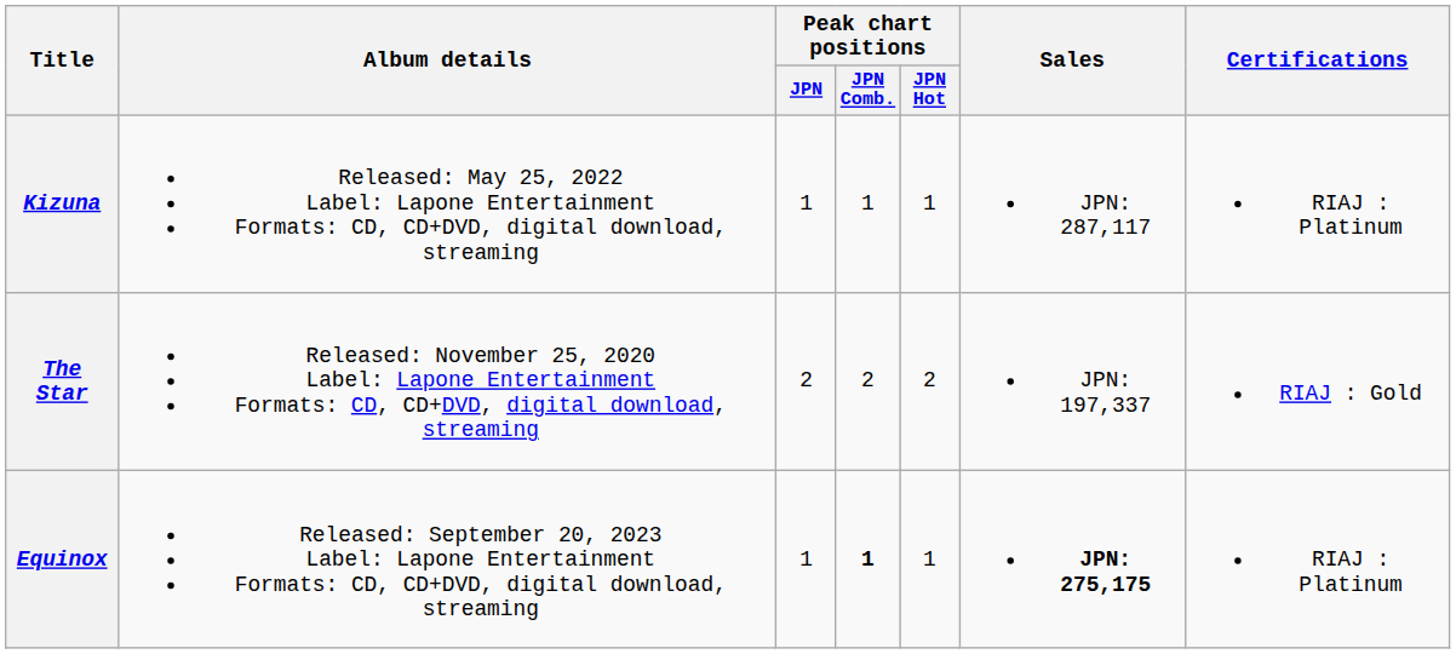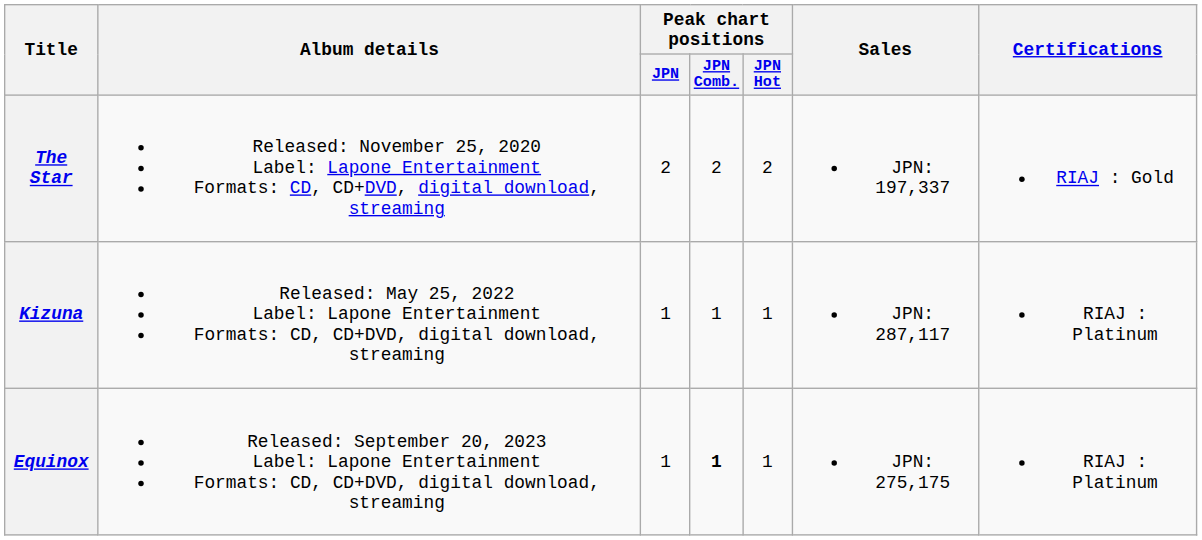rows swapped: The Star <-> Kizuna
Equinox | Sales: bold -> normal
